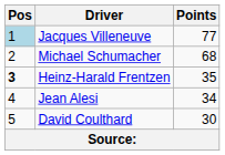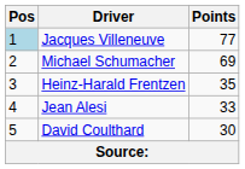Michael Schumacher | Points: 68 -> 69
Heinz-Harald Frentzen | Pos: bold -> normal
Jean Alesi | Points: 34 -> 33
